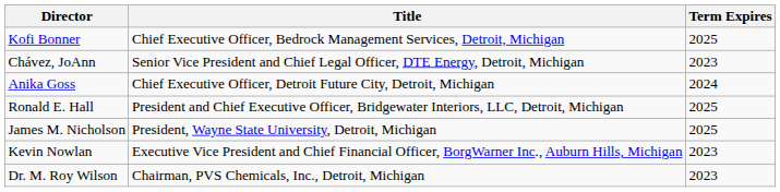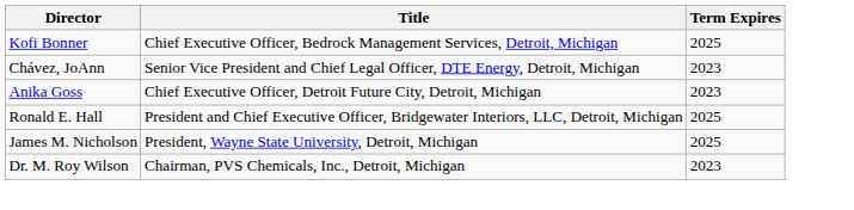Anika Goss | Term Expires: 2024 -> 2023
- row: Kevin Nowlan | Executive Vice President and Chief Financial Officer, BorgWarner Inc., Auburn Hills, Michigan | 2023
